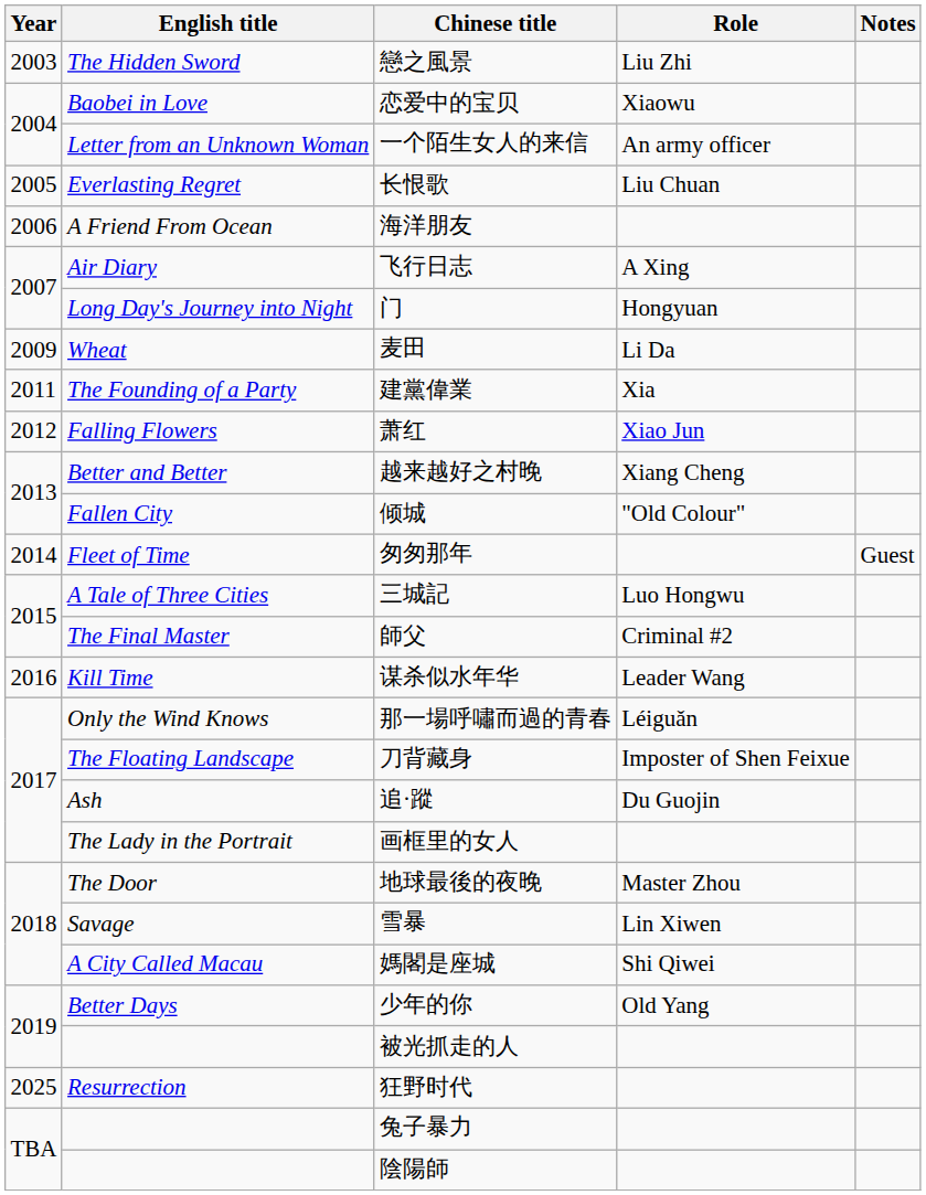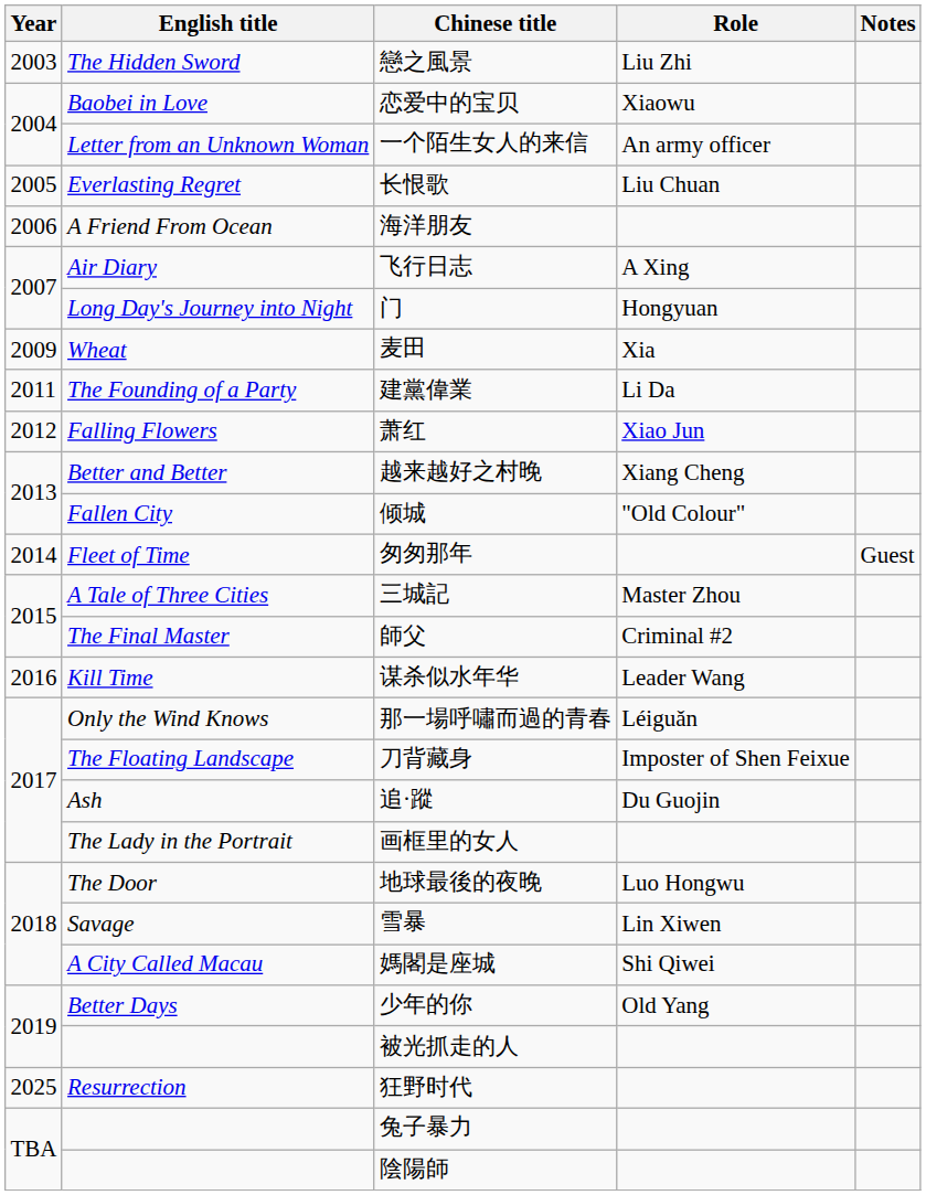麦田 | Role: Li Da -> Xia
建黨偉業 | Role: Xia -> Li Da
三城記 | Role: Luo Hongwu -> Master Zhou
地球最後的夜晚 | Role: Master Zhou -> Luo Hongwu
